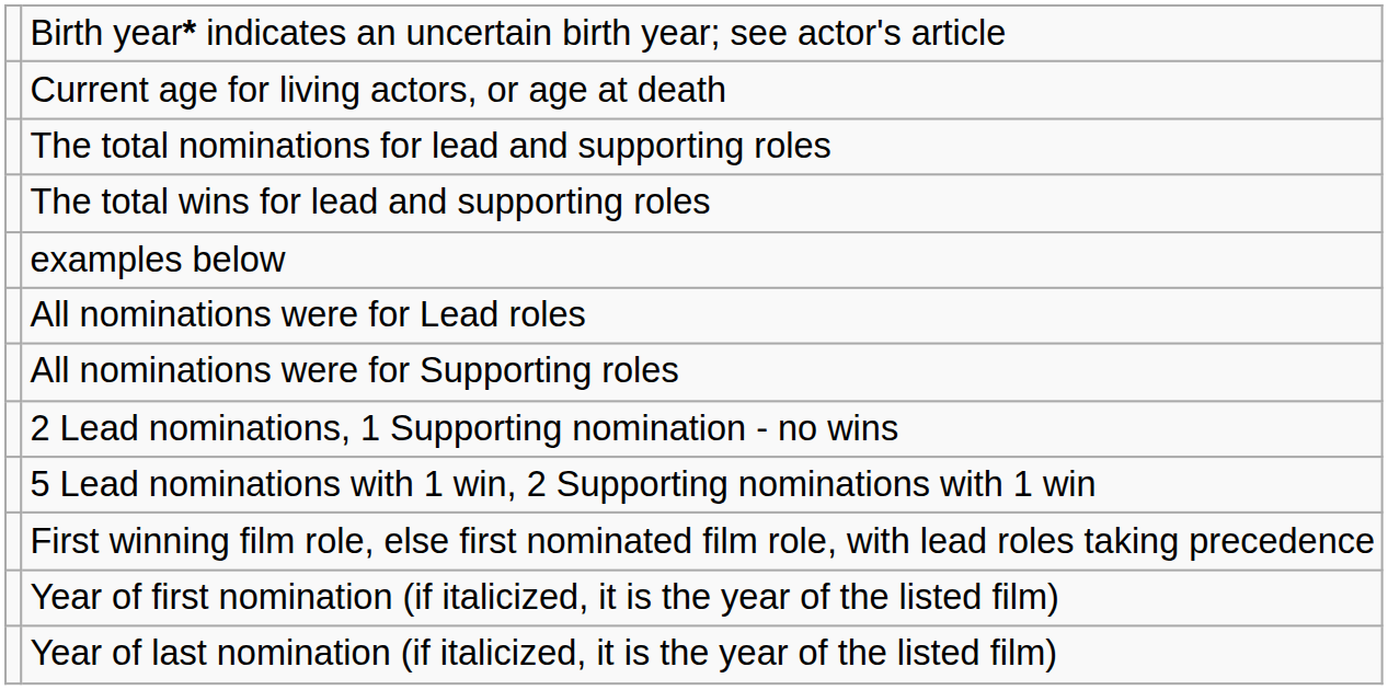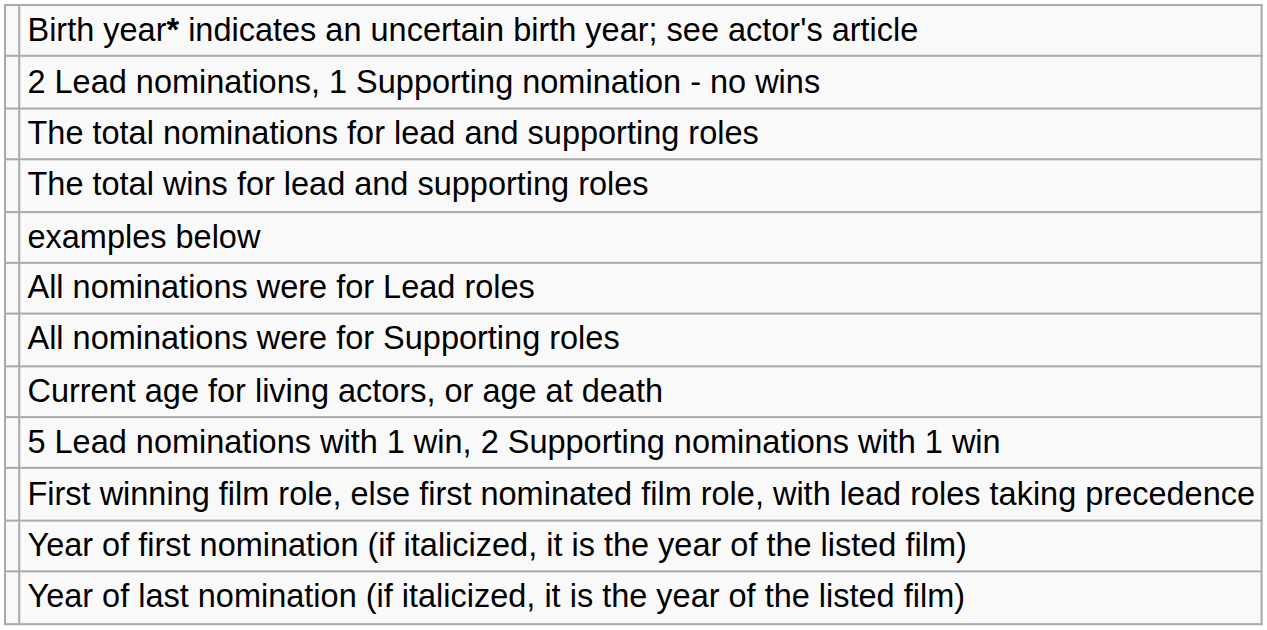rows swapped: Current age for living actors, or age at death <-> 2 Lead nominations, 1 Supporting nomination - no wins
